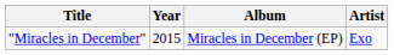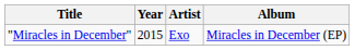columns swapped: Artist <-> Album
